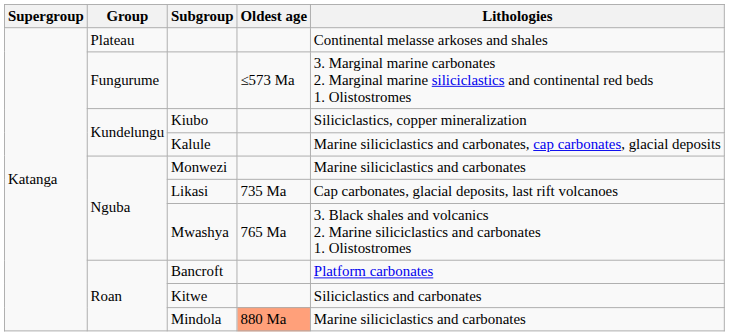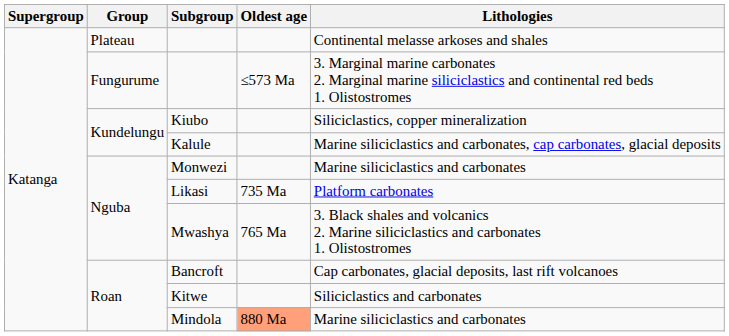Likasi | Lithologies: Cap carbonates, glacial deposits, last rift volcanoes -> Platform carbonates
Bancroft | Lithologies: Platform carbonates -> Cap carbonates, glacial deposits, last rift volcanoes
